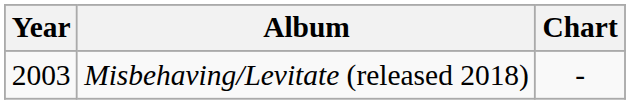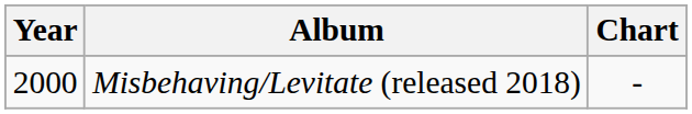Misbehaving/Levitate (released 2018) | Year: 2003 -> 2000
